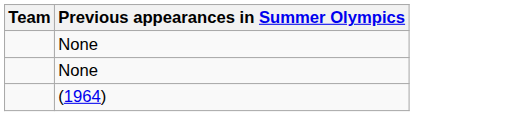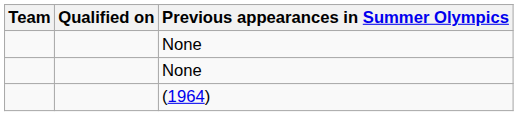+ column: Qualified on
